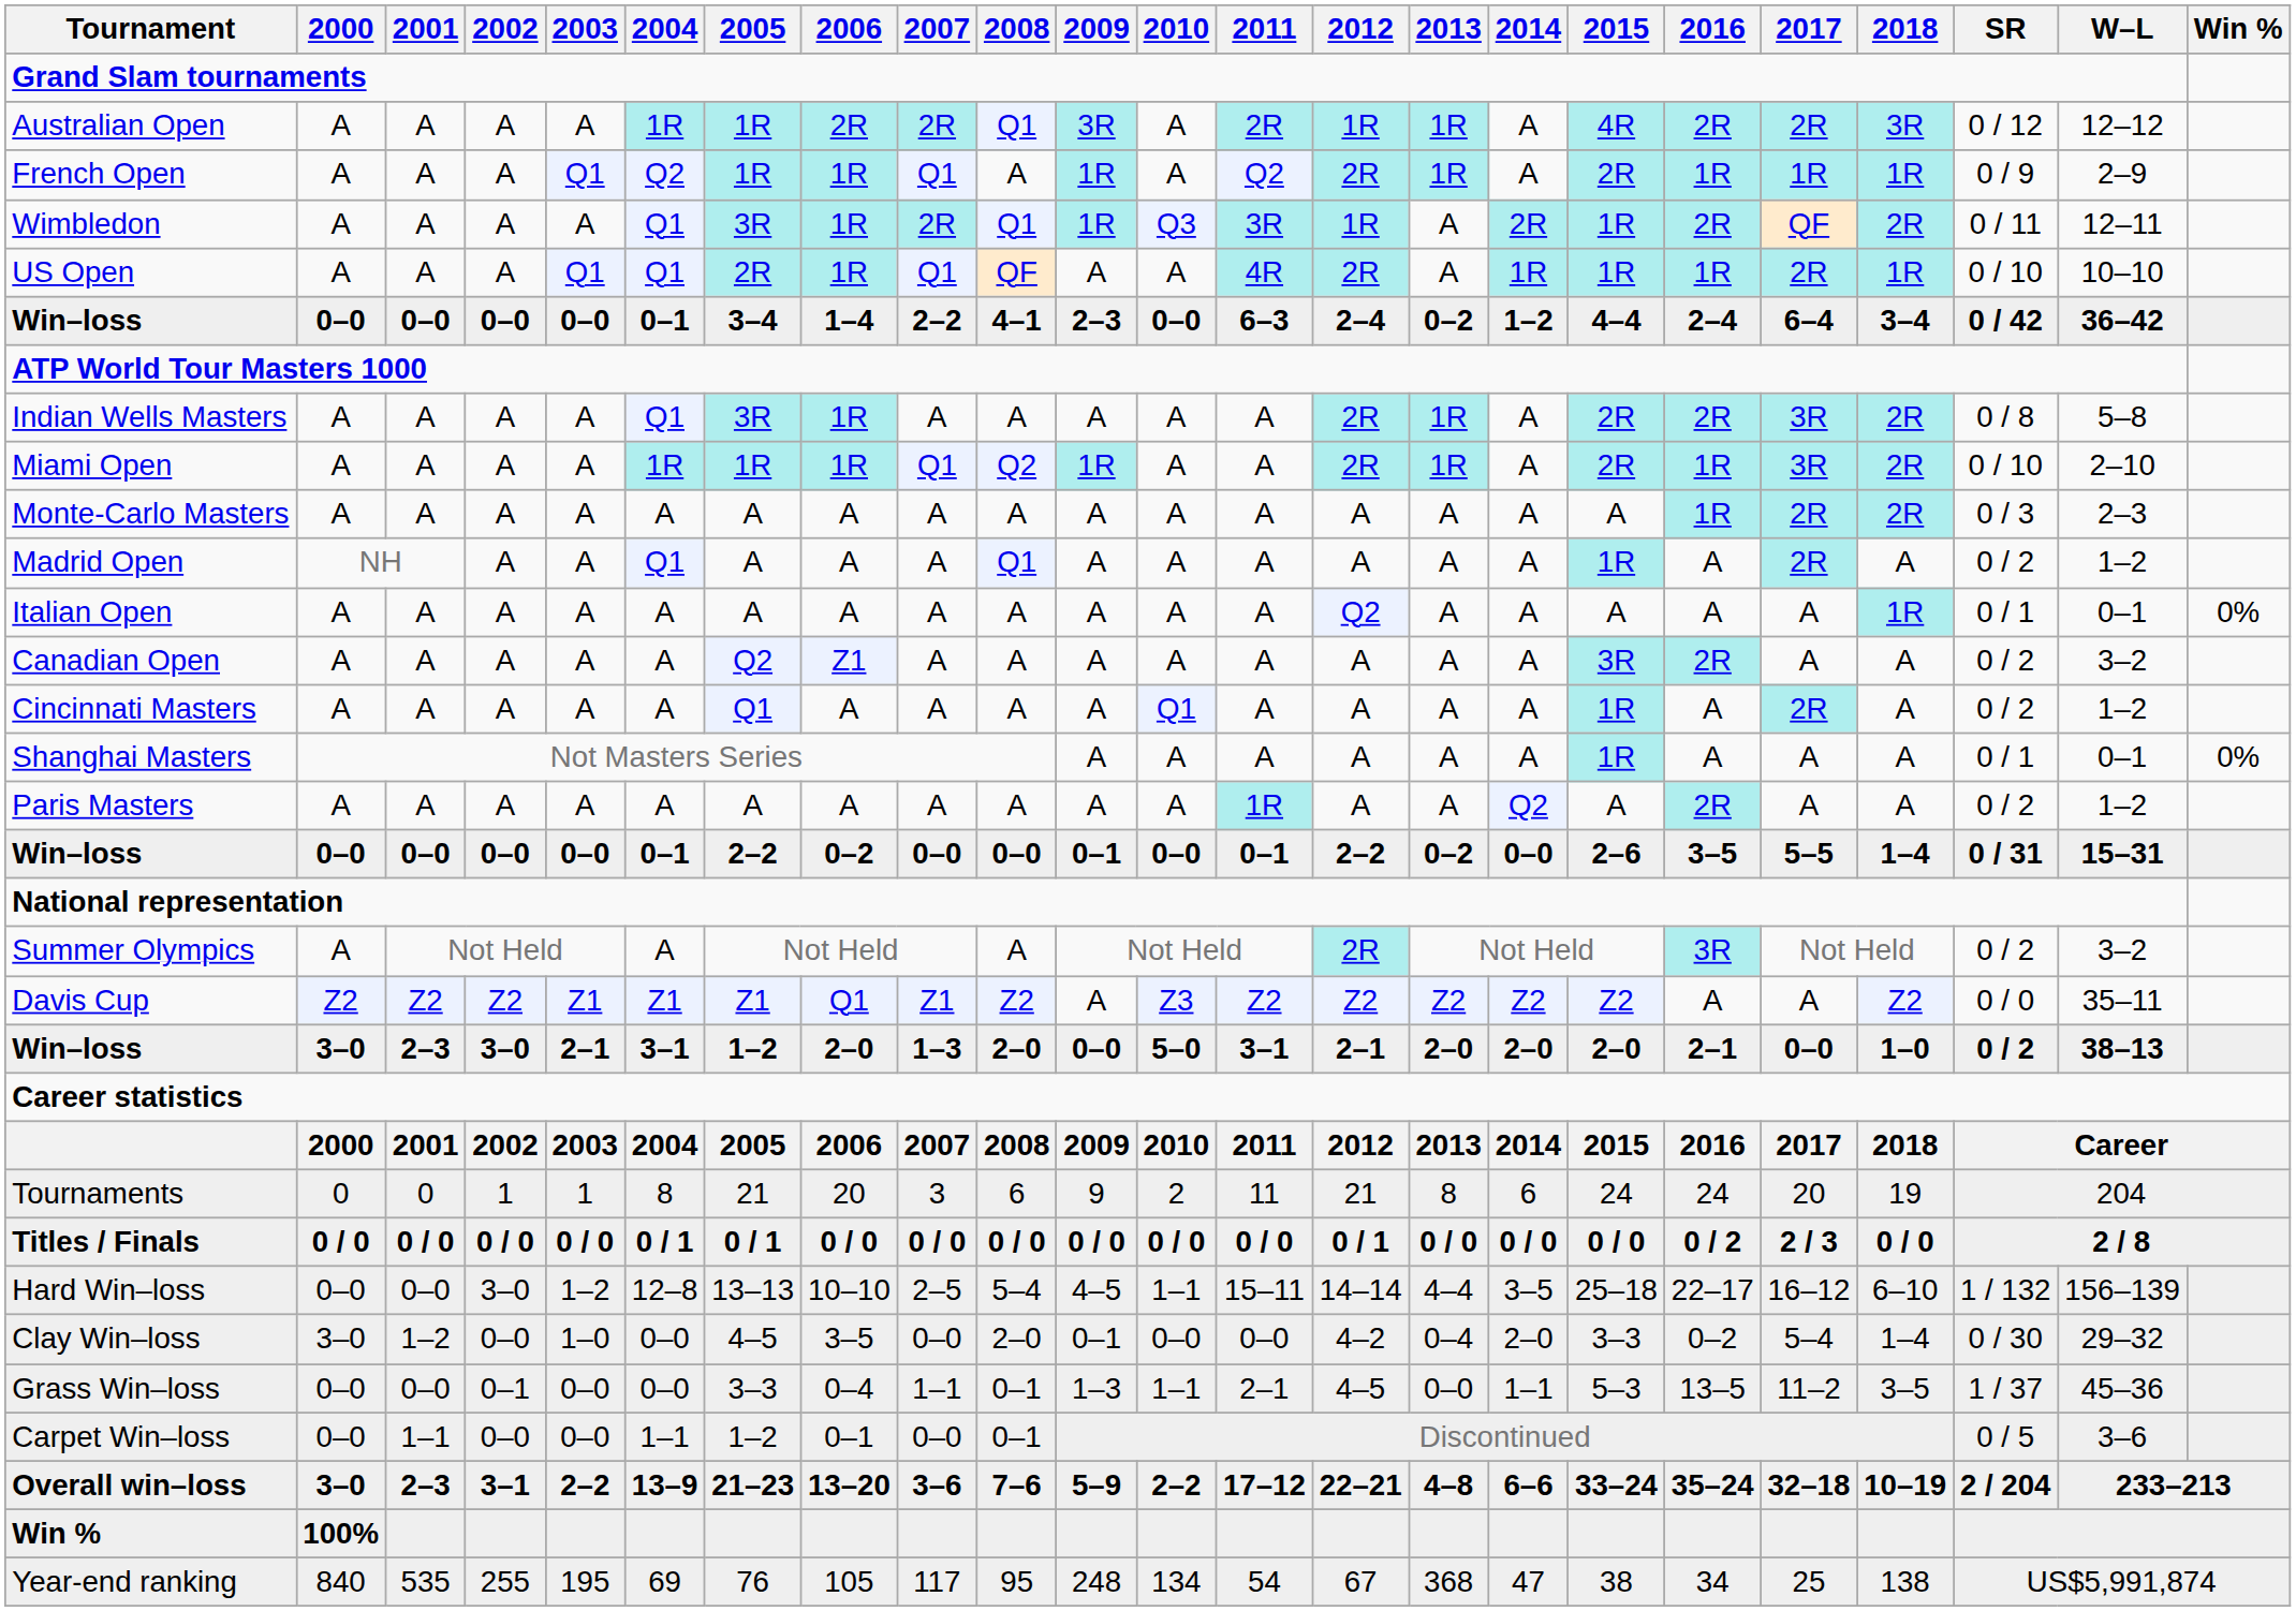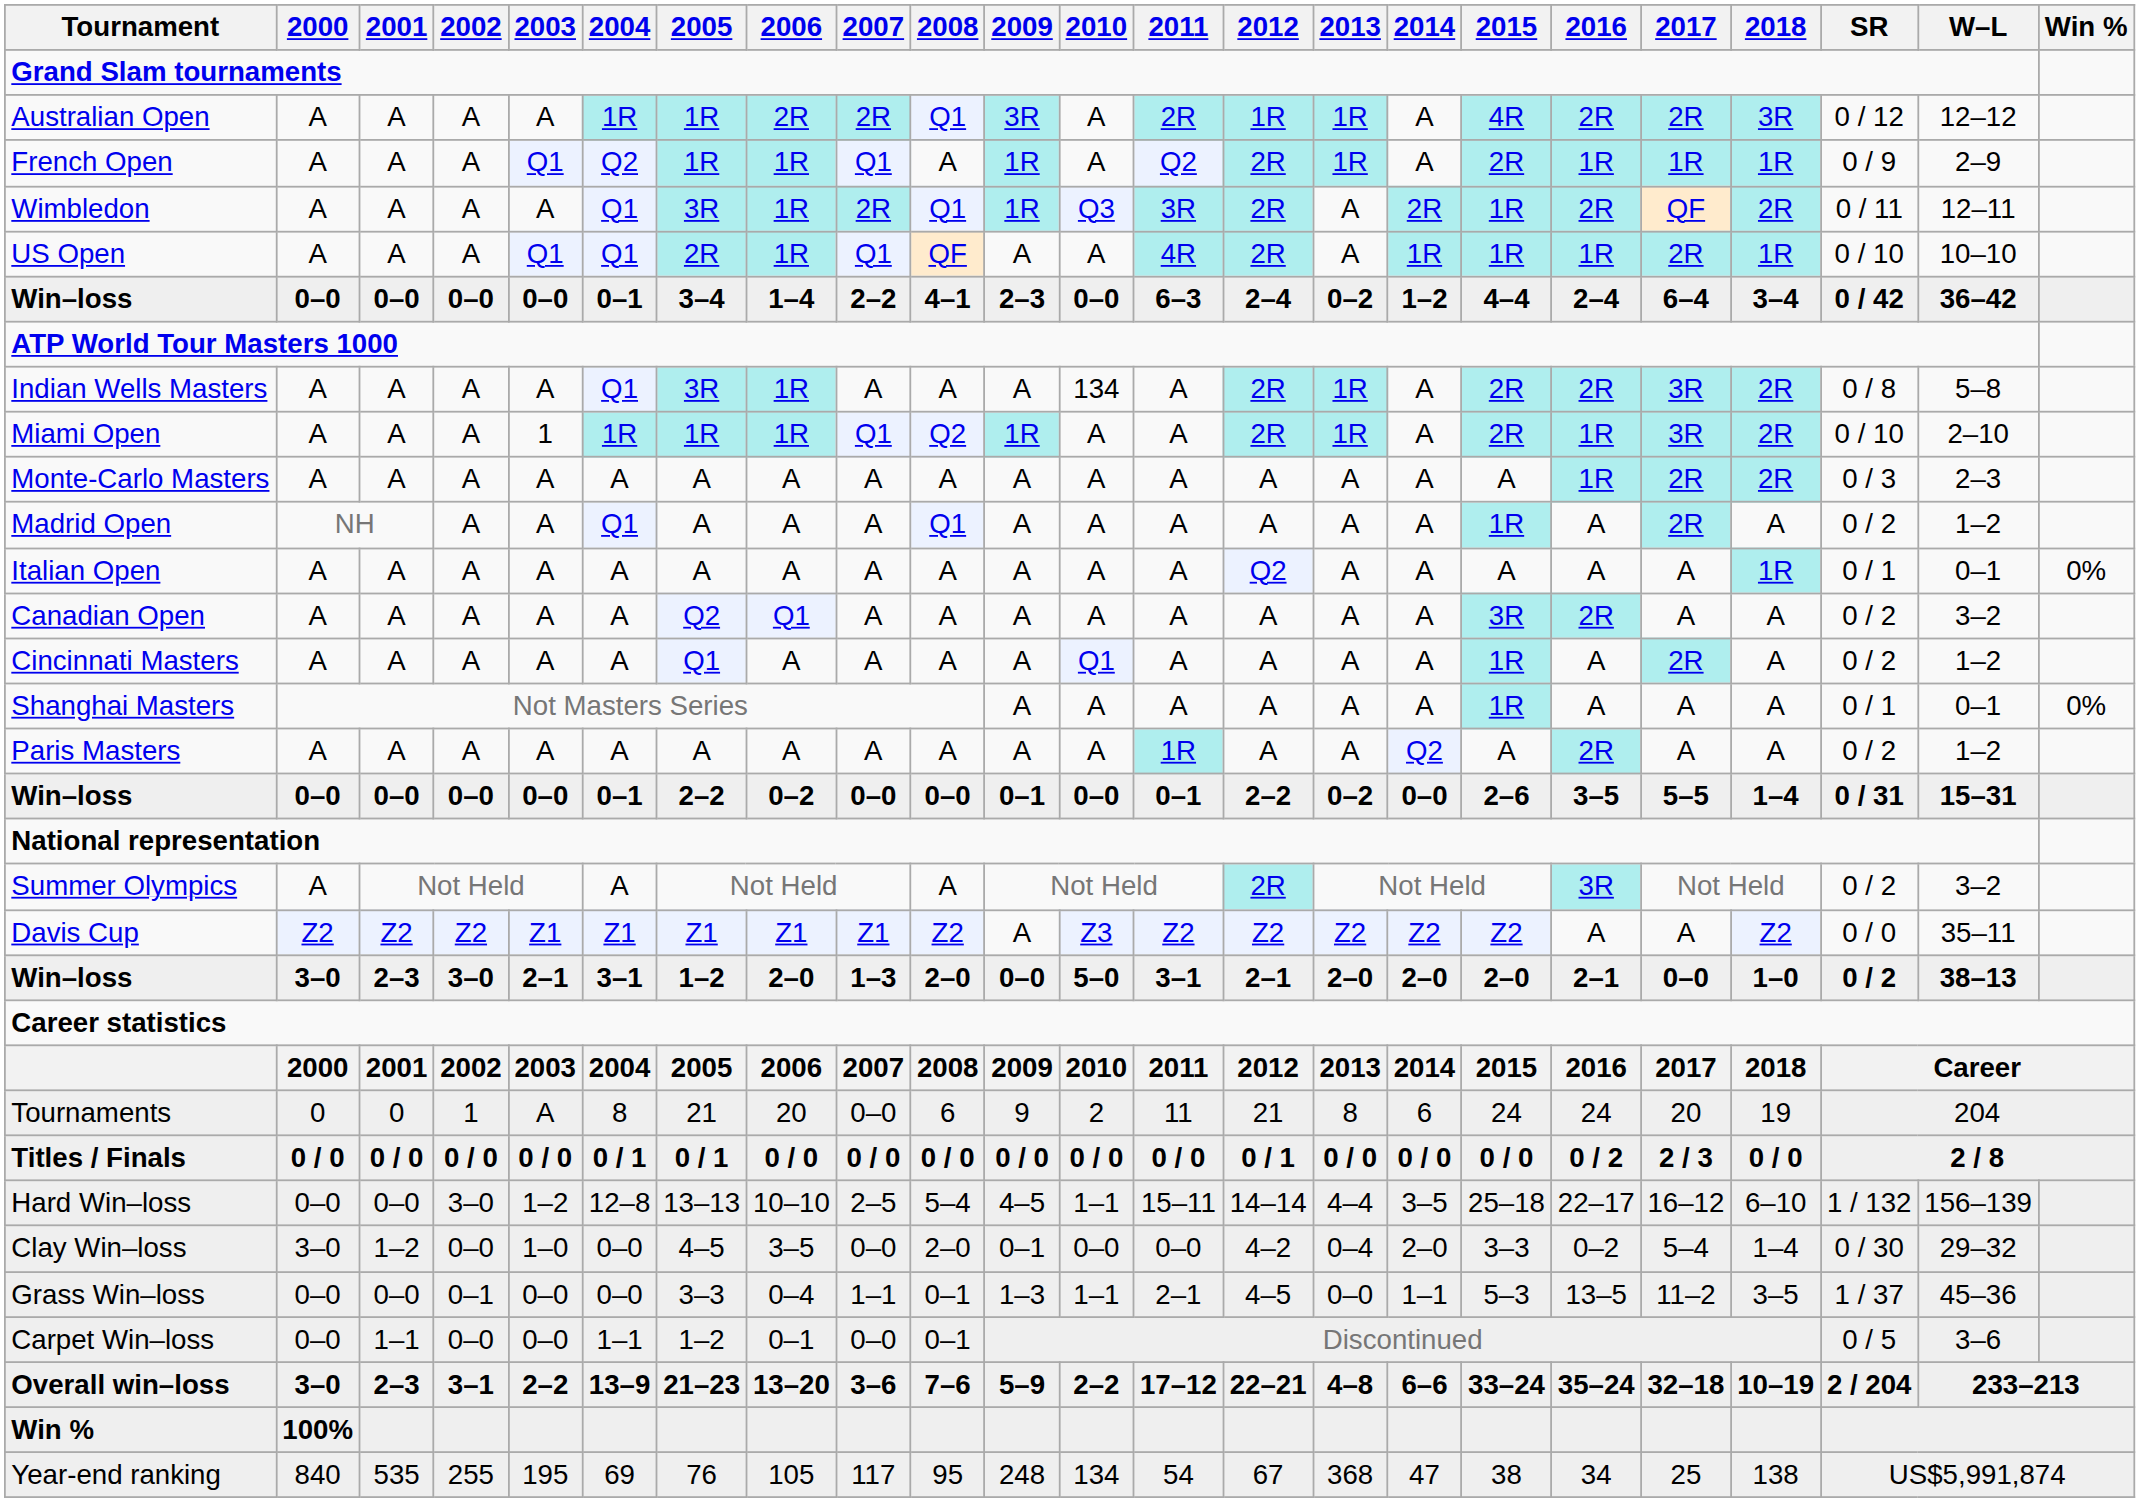Wimbledon | 2012: 1R -> 2R
Indian Wells Masters | 2010: A -> 134
Miami Open | 2003: A -> 1
Canadian Open | 2006: Z1 -> Q1
Davis Cup | 2006: Q1 -> Z1
Tournaments | 2003: 1 -> A
Tournaments | 2007: 3 -> 0–0
